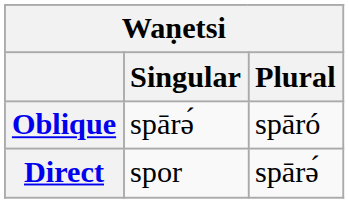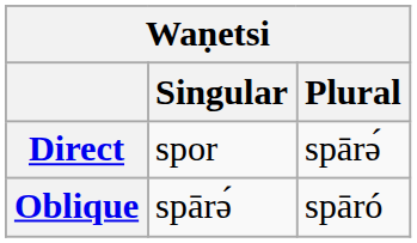rows swapped: Direct <-> Oblique
